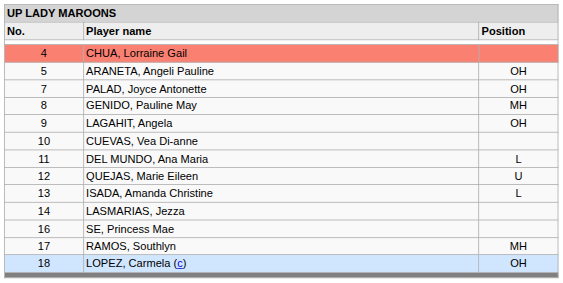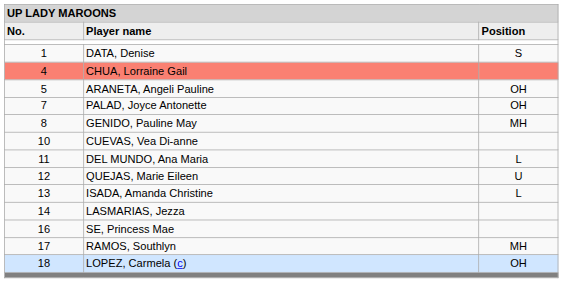+ row: 1 | DATA, Denise | S
- row: 9 | LAGAHIT, Angela | OH
